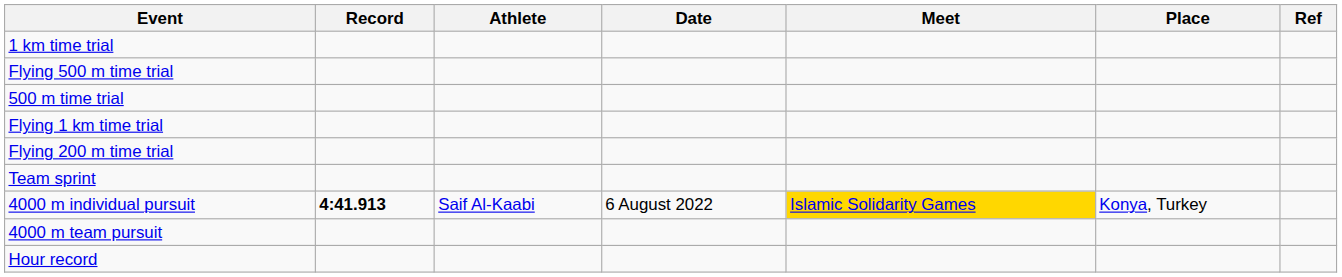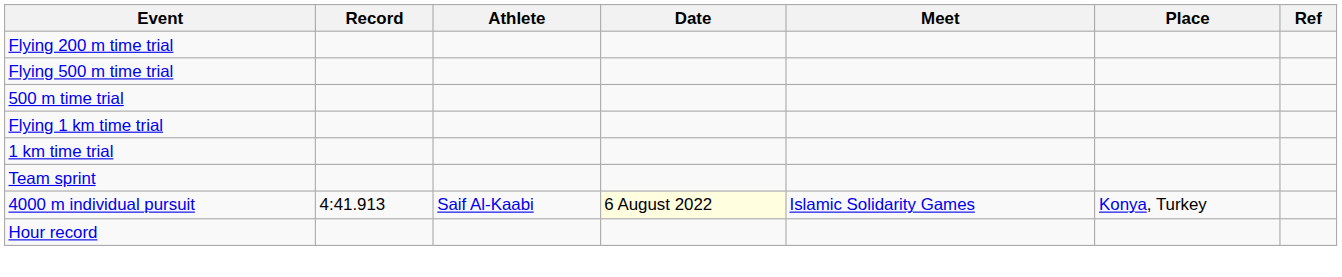rows swapped: Flying 200 m time trial <-> 1 km time trial
4000 m individual pursuit | Record: bold -> normal
4000 m individual pursuit | Date: no background -> lightyellow background
4000 m individual pursuit | Meet: gold background -> no background
- row: 4000 m team pursuit
